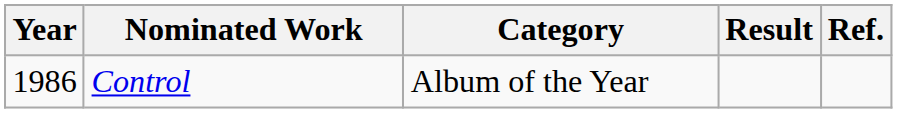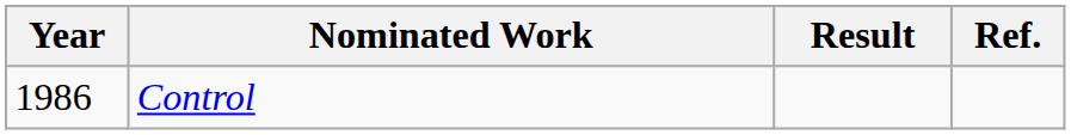- column: Category | Album of the Year
